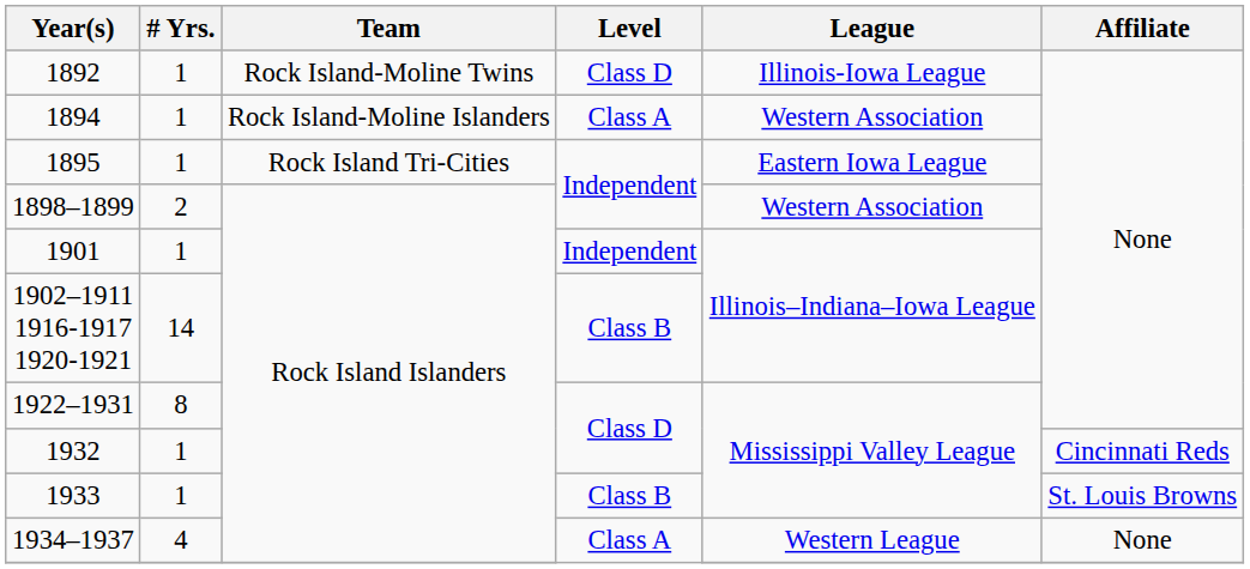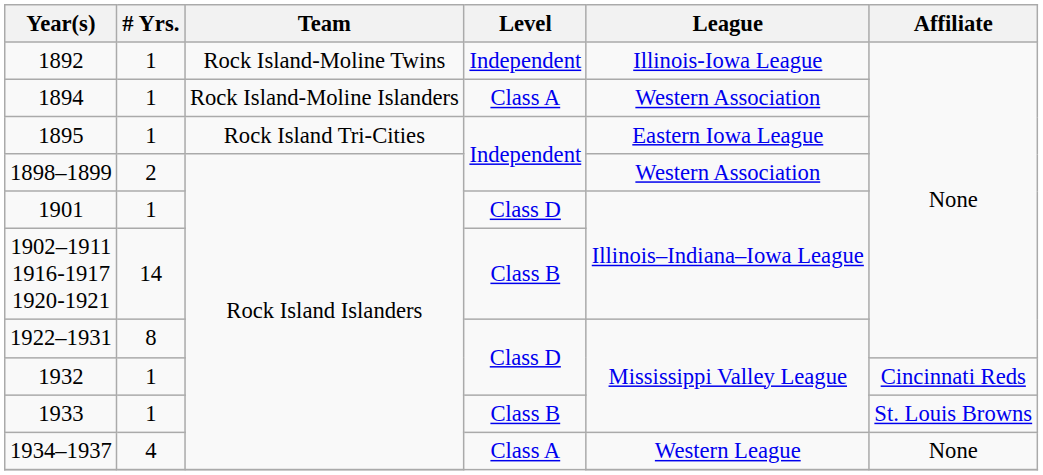1892 | Level: Class D -> Independent
1901 | Level: Independent -> Class D
